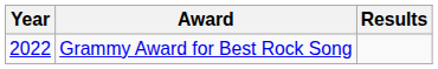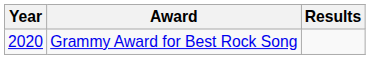Grammy Award for Best Rock Song | Year: 2022 -> 2020
